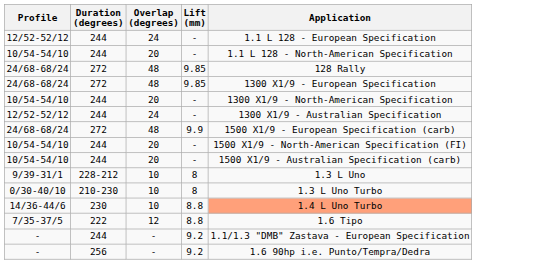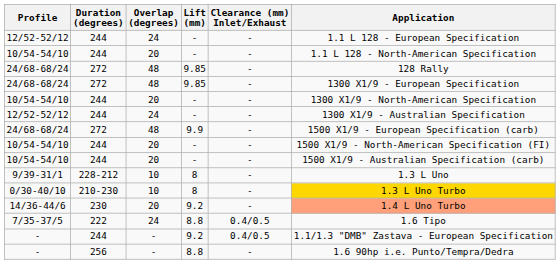+ column: Clearance (mm) Inlet/Exhaust | - | - | - | - | - | - | - | - | - | - | - | - | 0.4/0.5 | 0.4/0.5 | -
0/30-40/10 | Application: no background -> gold background
14/36-44/6 | Overlap (degrees): 10 -> 20
14/36-44/6 | Lift (mm): 8.8 -> 9.2
7/35-37/5 | Overlap (degrees): 12 -> 24
- / 256 | Lift (mm): 9.2 -> 8.8
